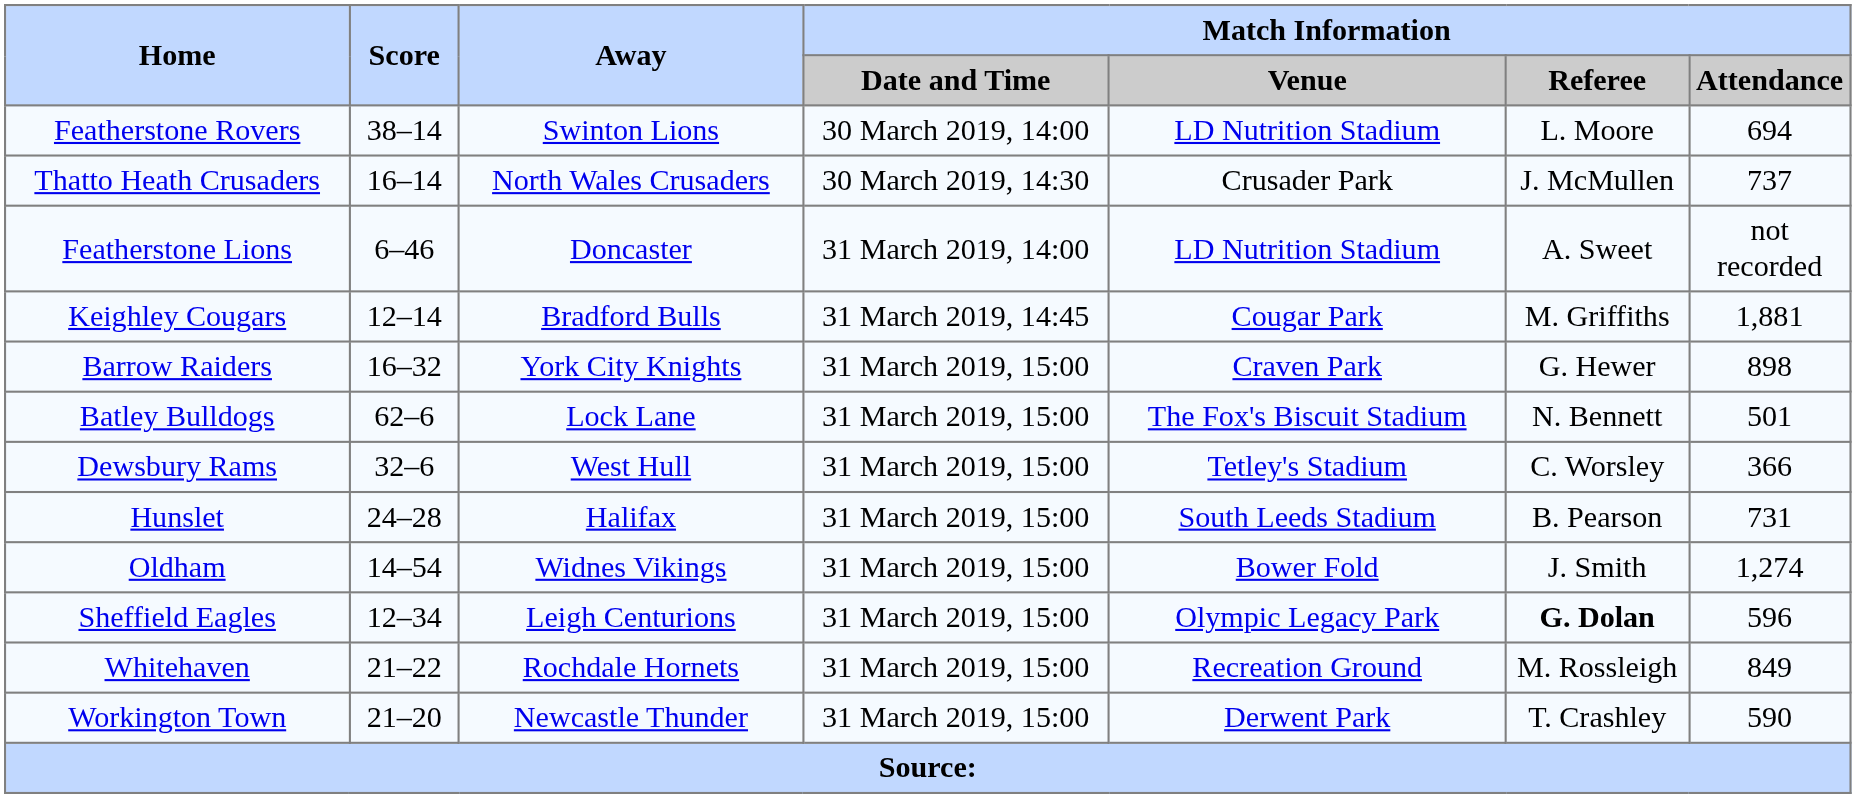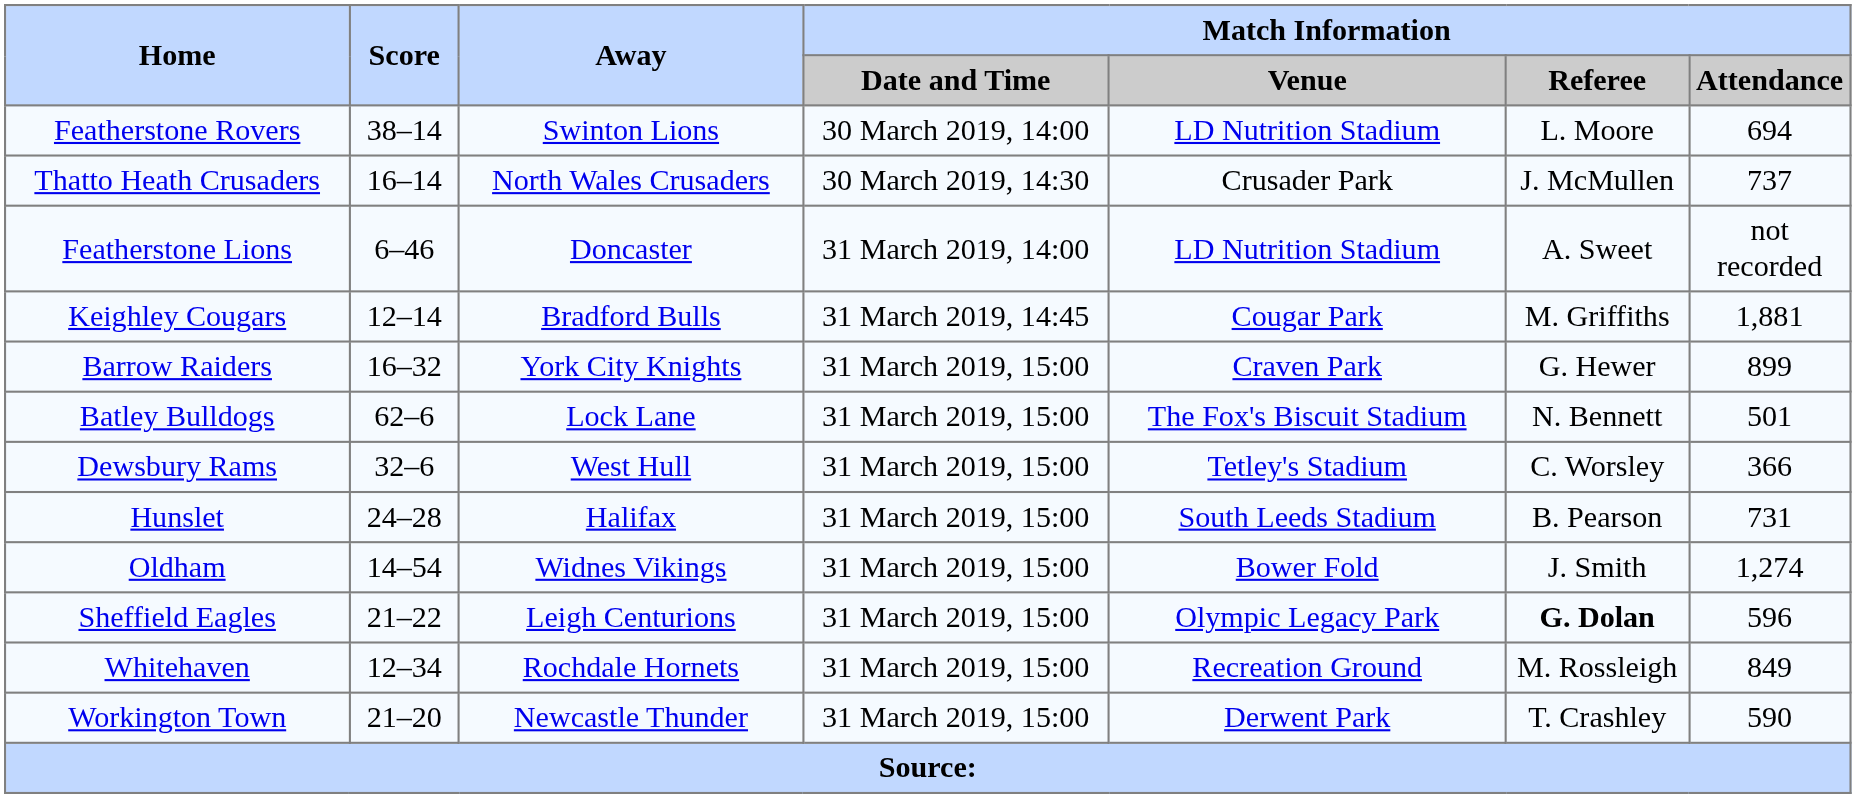Barrow Raiders | Match Information / Attendance: 898 -> 899
Sheffield Eagles | Score: 12–34 -> 21–22
Whitehaven | Score: 21–22 -> 12–34
